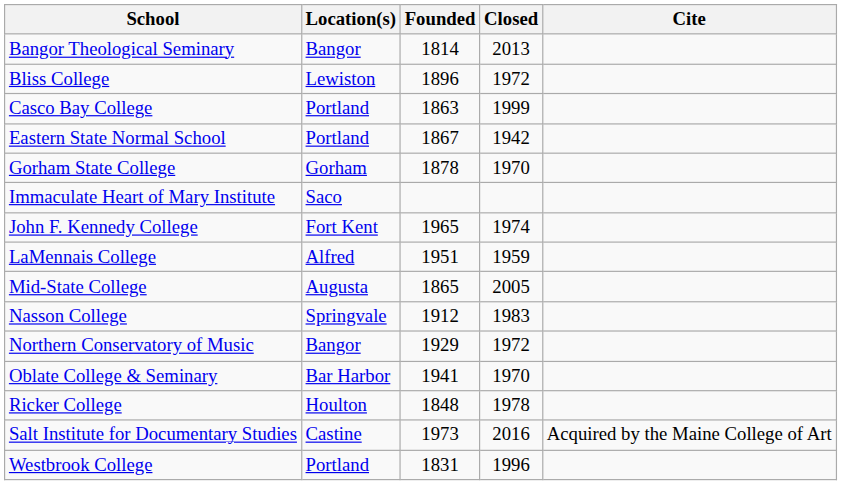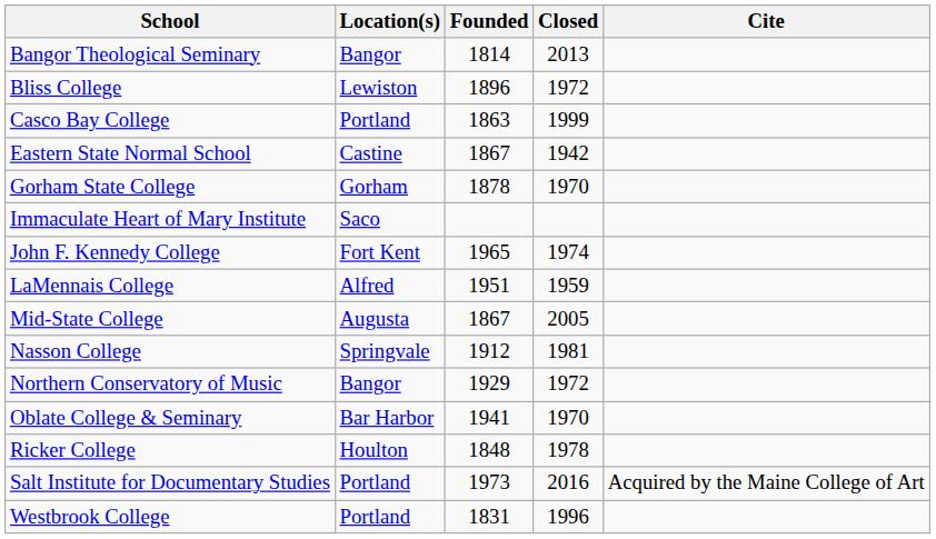Eastern State Normal School | Location(s): Portland -> Castine
Mid-State College | Founded: 1865 -> 1867
Nasson College | Closed: 1983 -> 1981
Salt Institute for Documentary Studies | Location(s): Castine -> Portland
